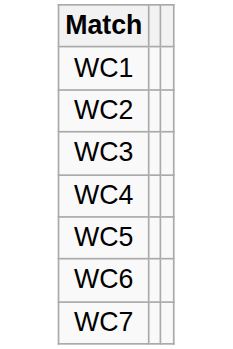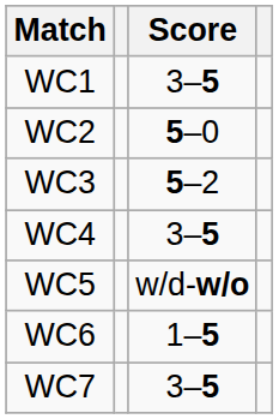+ column: Score | 3–5 | 5–0 | 5–2 | 3–5 | w/d-w/o | 1–5 | 3–5
